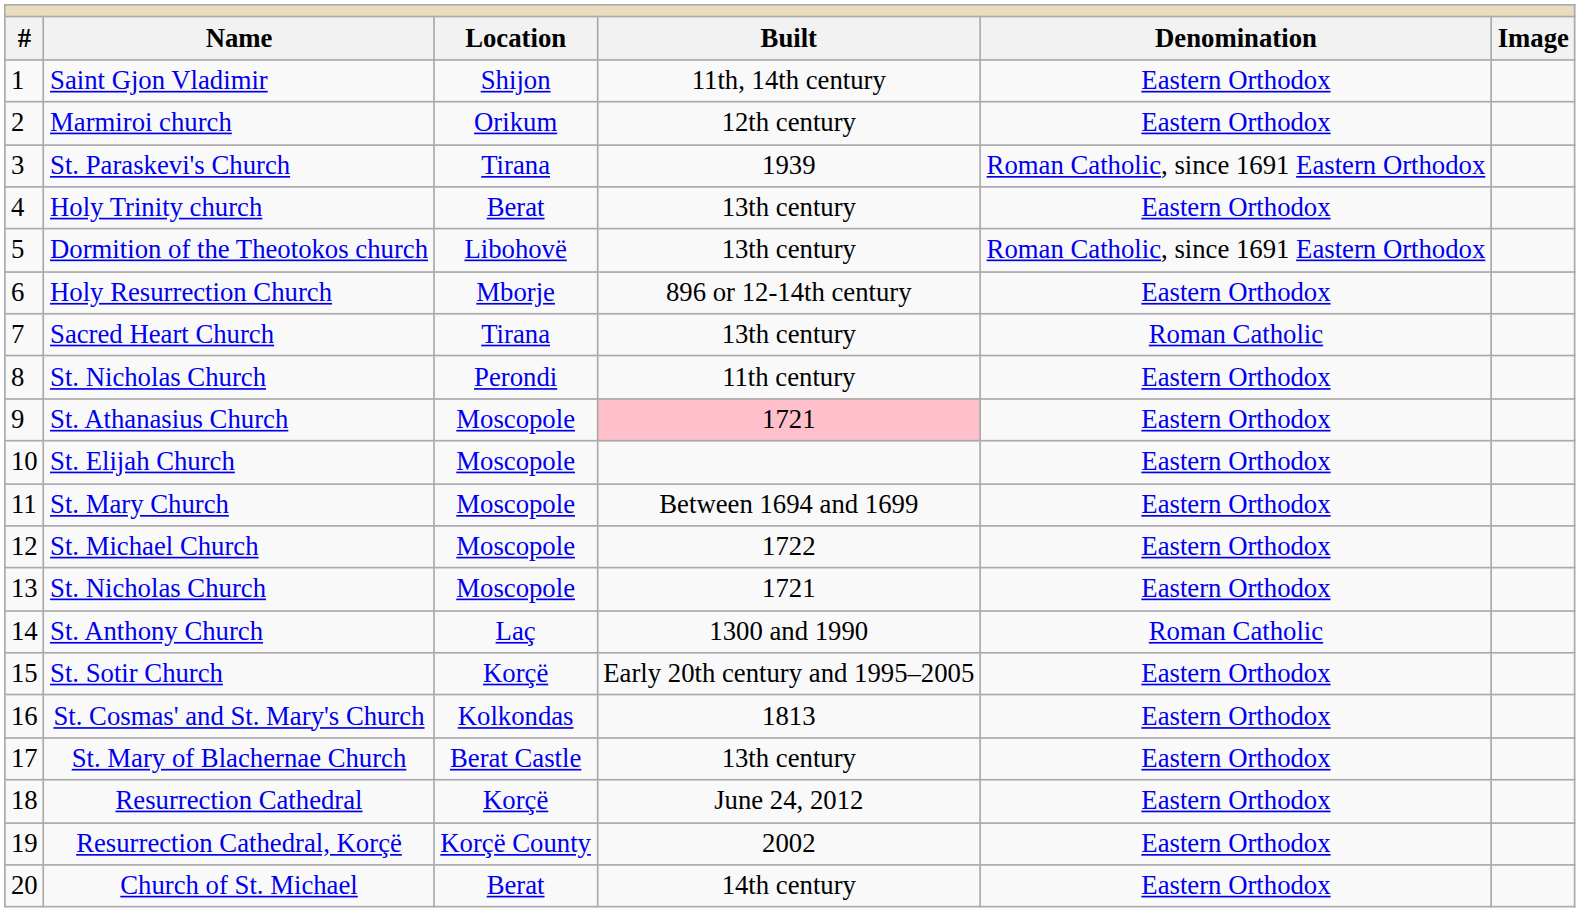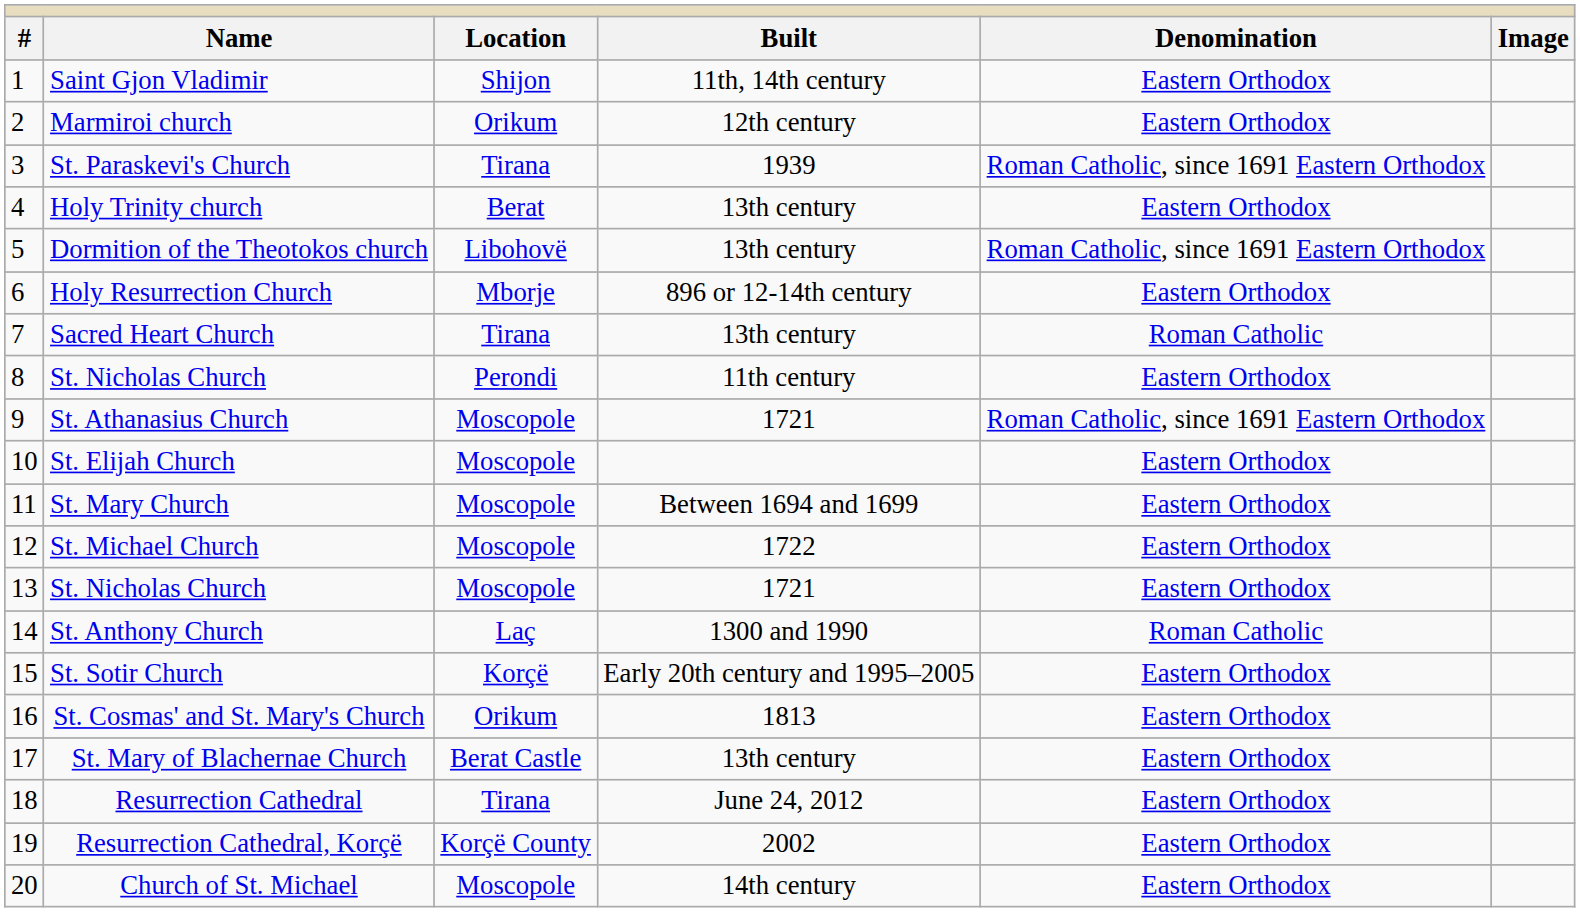St. Athanasius Church | column 4: pink background -> no background
St. Athanasius Church | column 5: Eastern Orthodox -> Roman Catholic, since 1691 Eastern Orthodox
St. Cosmas' and St. Mary's Church | column 3: Kolkondas -> Orikum
Resurrection Cathedral | column 3: Korçë -> Tirana
Church of St. Michael | column 3: Berat -> Moscopole
